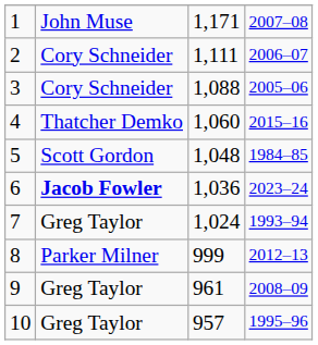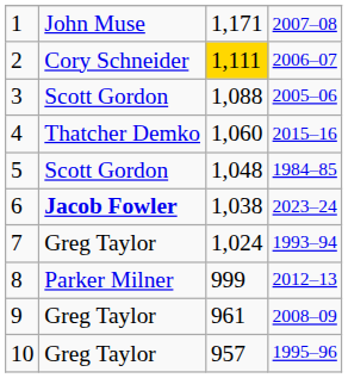2 | column 3: no background -> gold background
3 | column 2: Cory Schneider -> Scott Gordon
6 | column 3: 1,036 -> 1,038
